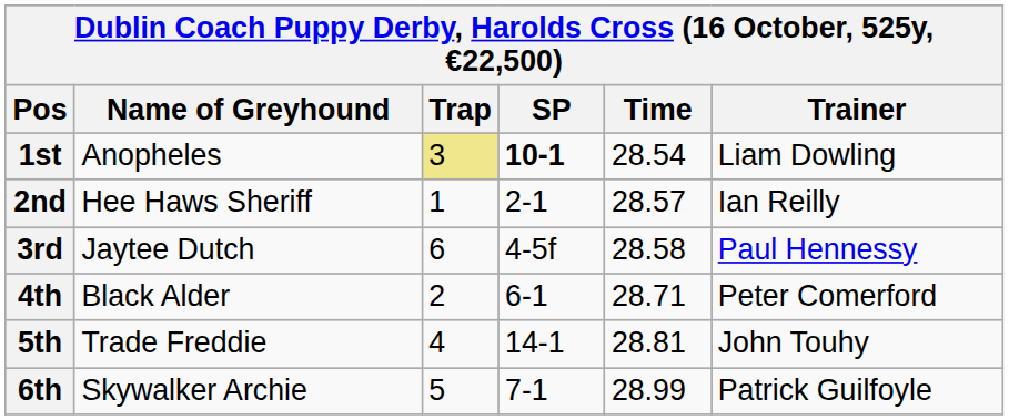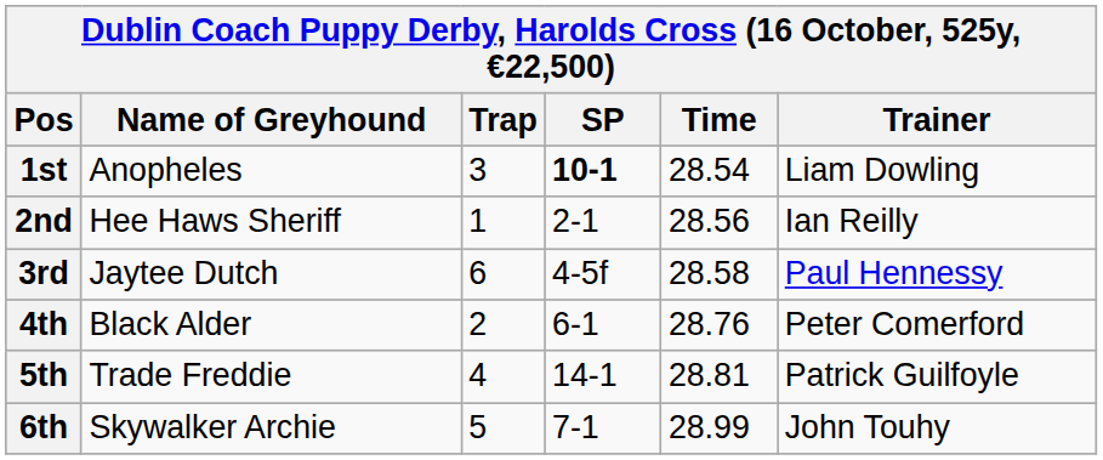1st | Trap: khaki background -> no background
2nd | Time: 28.57 -> 28.56
4th | Time: 28.71 -> 28.76
5th | Trainer: John Touhy -> Patrick Guilfoyle
6th | Trainer: Patrick Guilfoyle -> John Touhy
